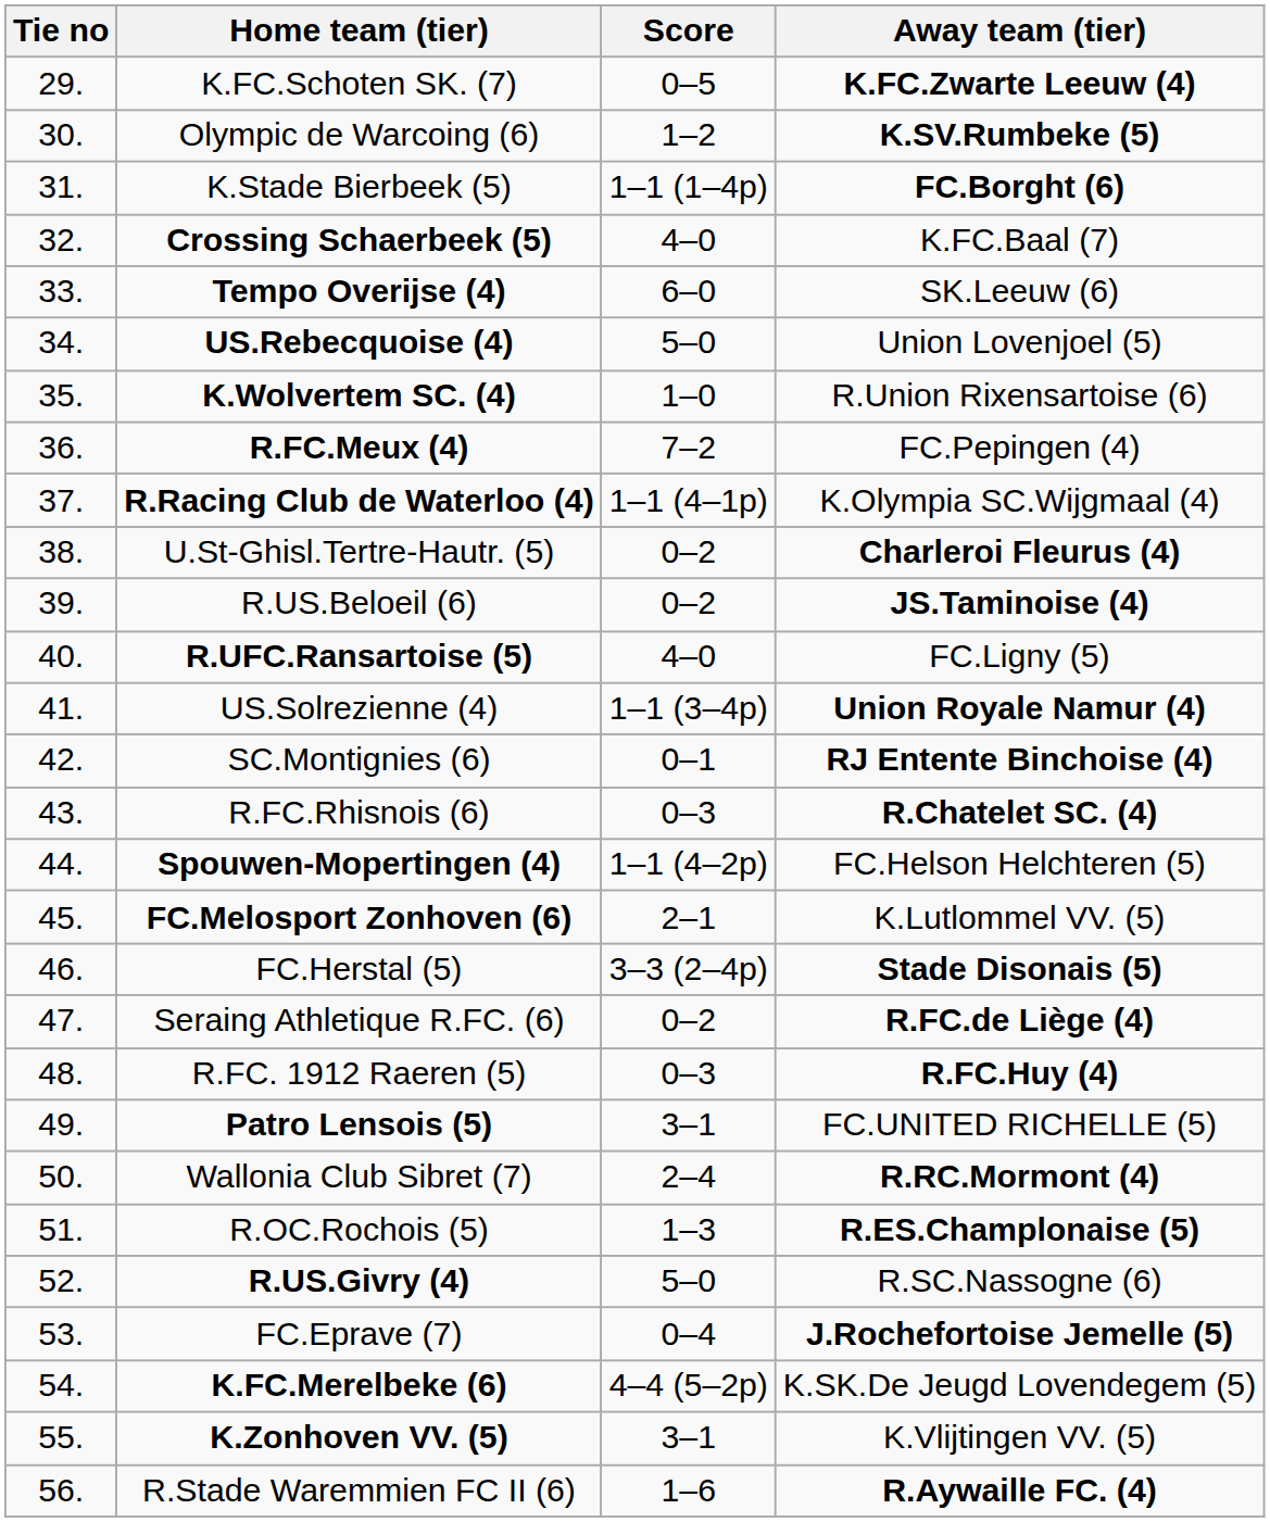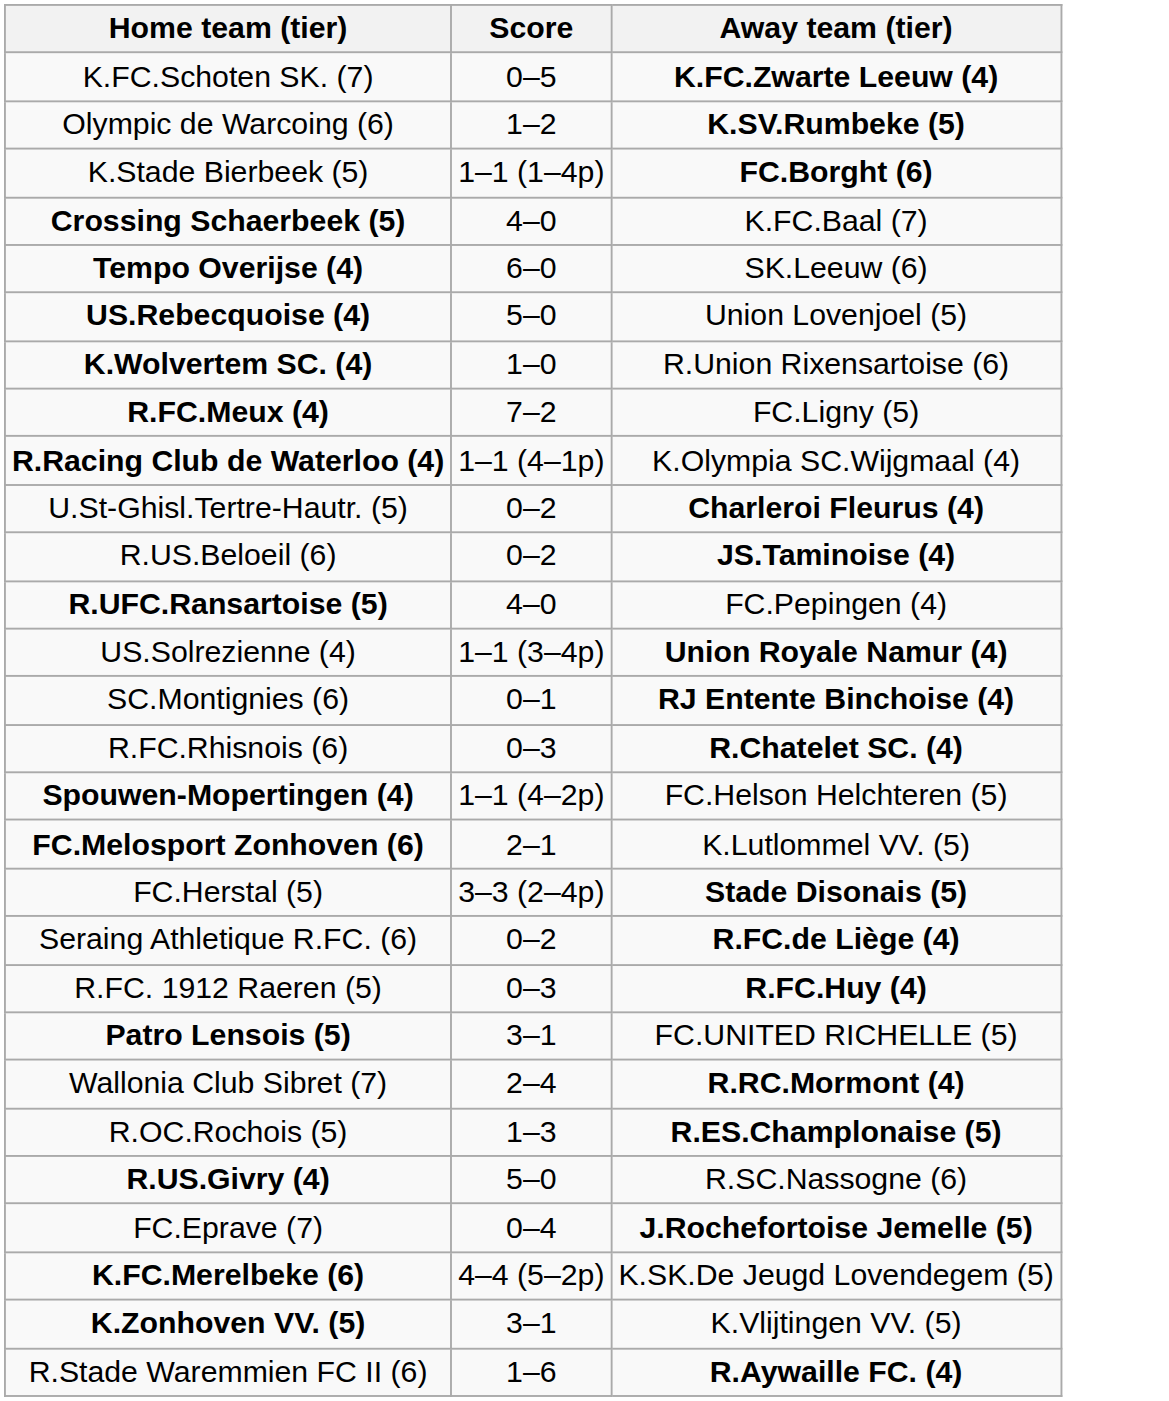- column: Tie no | 29. | 30. | 31. | 32. | 33. | 34. | 35. | 36. | 37. | 38. | 39. | 40. | 41. | 42. | 43. | 44. | 45. | 46. | 47. | 48. | 49. | 50. | 51. | 52. | 53. | 54. | 55. | 56.
R.FC.Meux (4) | Away team (tier): FC.Pepingen (4) -> FC.Ligny (5)
R.UFC.Ransartoise (5) | Away team (tier): FC.Ligny (5) -> FC.Pepingen (4)
